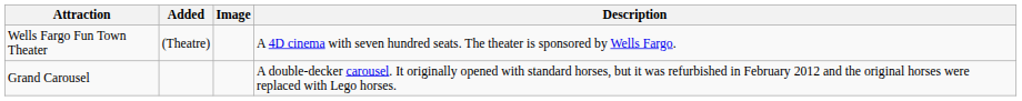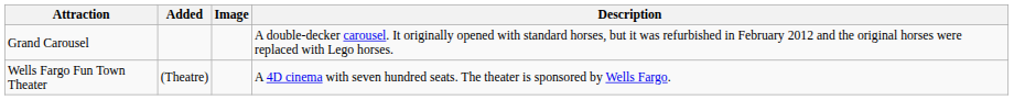rows swapped: Grand Carousel <-> Wells Fargo Fun Town Theater
